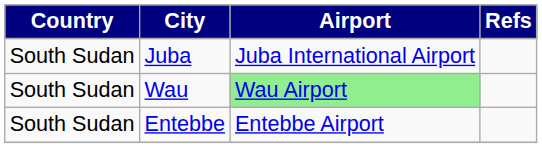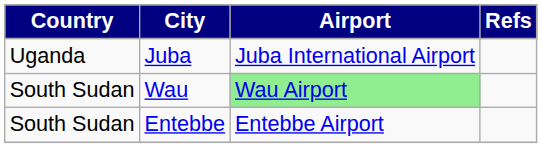Juba | Country: South Sudan -> Uganda
